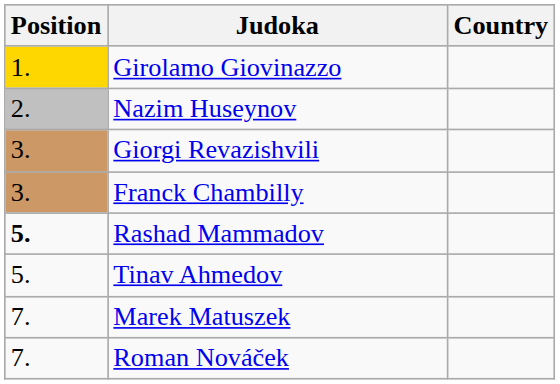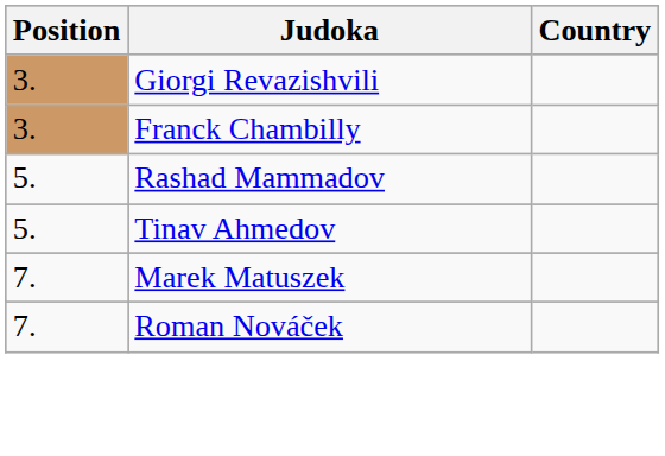- row: 1. | Girolamo Giovinazzo
- row: 2. | Nazim Huseynov
Rashad Mammadov | Position: bold -> normal
